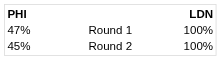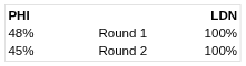Round 1 | PHI: 47% -> 48%
